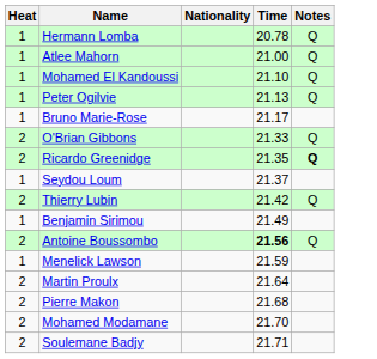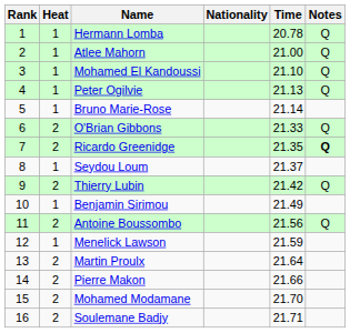+ column: Rank | 1 | 2 | 3 | 4 | 5 | 6 | 7 | 8 | 9 | 10 | 11 | 12 | 13 | 14 | 15 | 16
Bruno Marie-Rose | Time: 21.17 -> 21.14
Antoine Boussombo | Time: bold -> normal
Pierre Makon | Time: 21.68 -> 21.66
